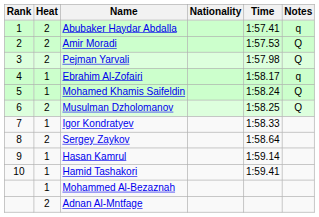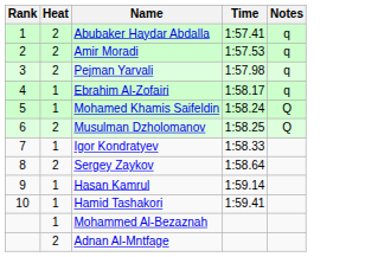- column: Nationality
Amir Moradi | Notes: Q -> q
Pejman Yarvali | Notes: Q -> q
